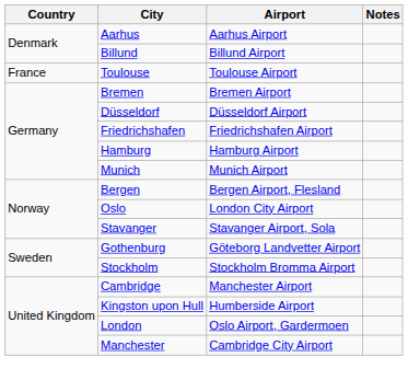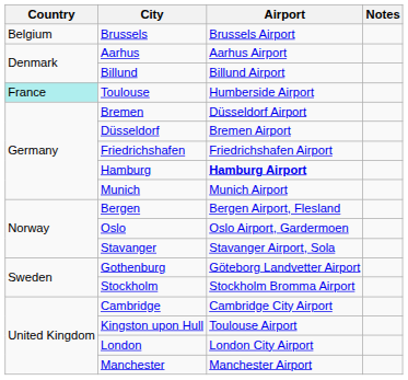+ row: Belgium | Brussels | Brussels Airport
Toulouse | Country: no background -> paleturquoise background
Toulouse | Airport: Toulouse Airport -> Humberside Airport
Bremen | Airport: Bremen Airport -> Düsseldorf Airport
Düsseldorf | Airport: Düsseldorf Airport -> Bremen Airport
Hamburg | Airport: normal -> bold
Oslo | Airport: London City Airport -> Oslo Airport, Gardermoen
Cambridge | Airport: Manchester Airport -> Cambridge City Airport
Kingston upon Hull | Airport: Humberside Airport -> Toulouse Airport
London | Airport: Oslo Airport, Gardermoen -> London City Airport
Manchester | Airport: Cambridge City Airport -> Manchester Airport
